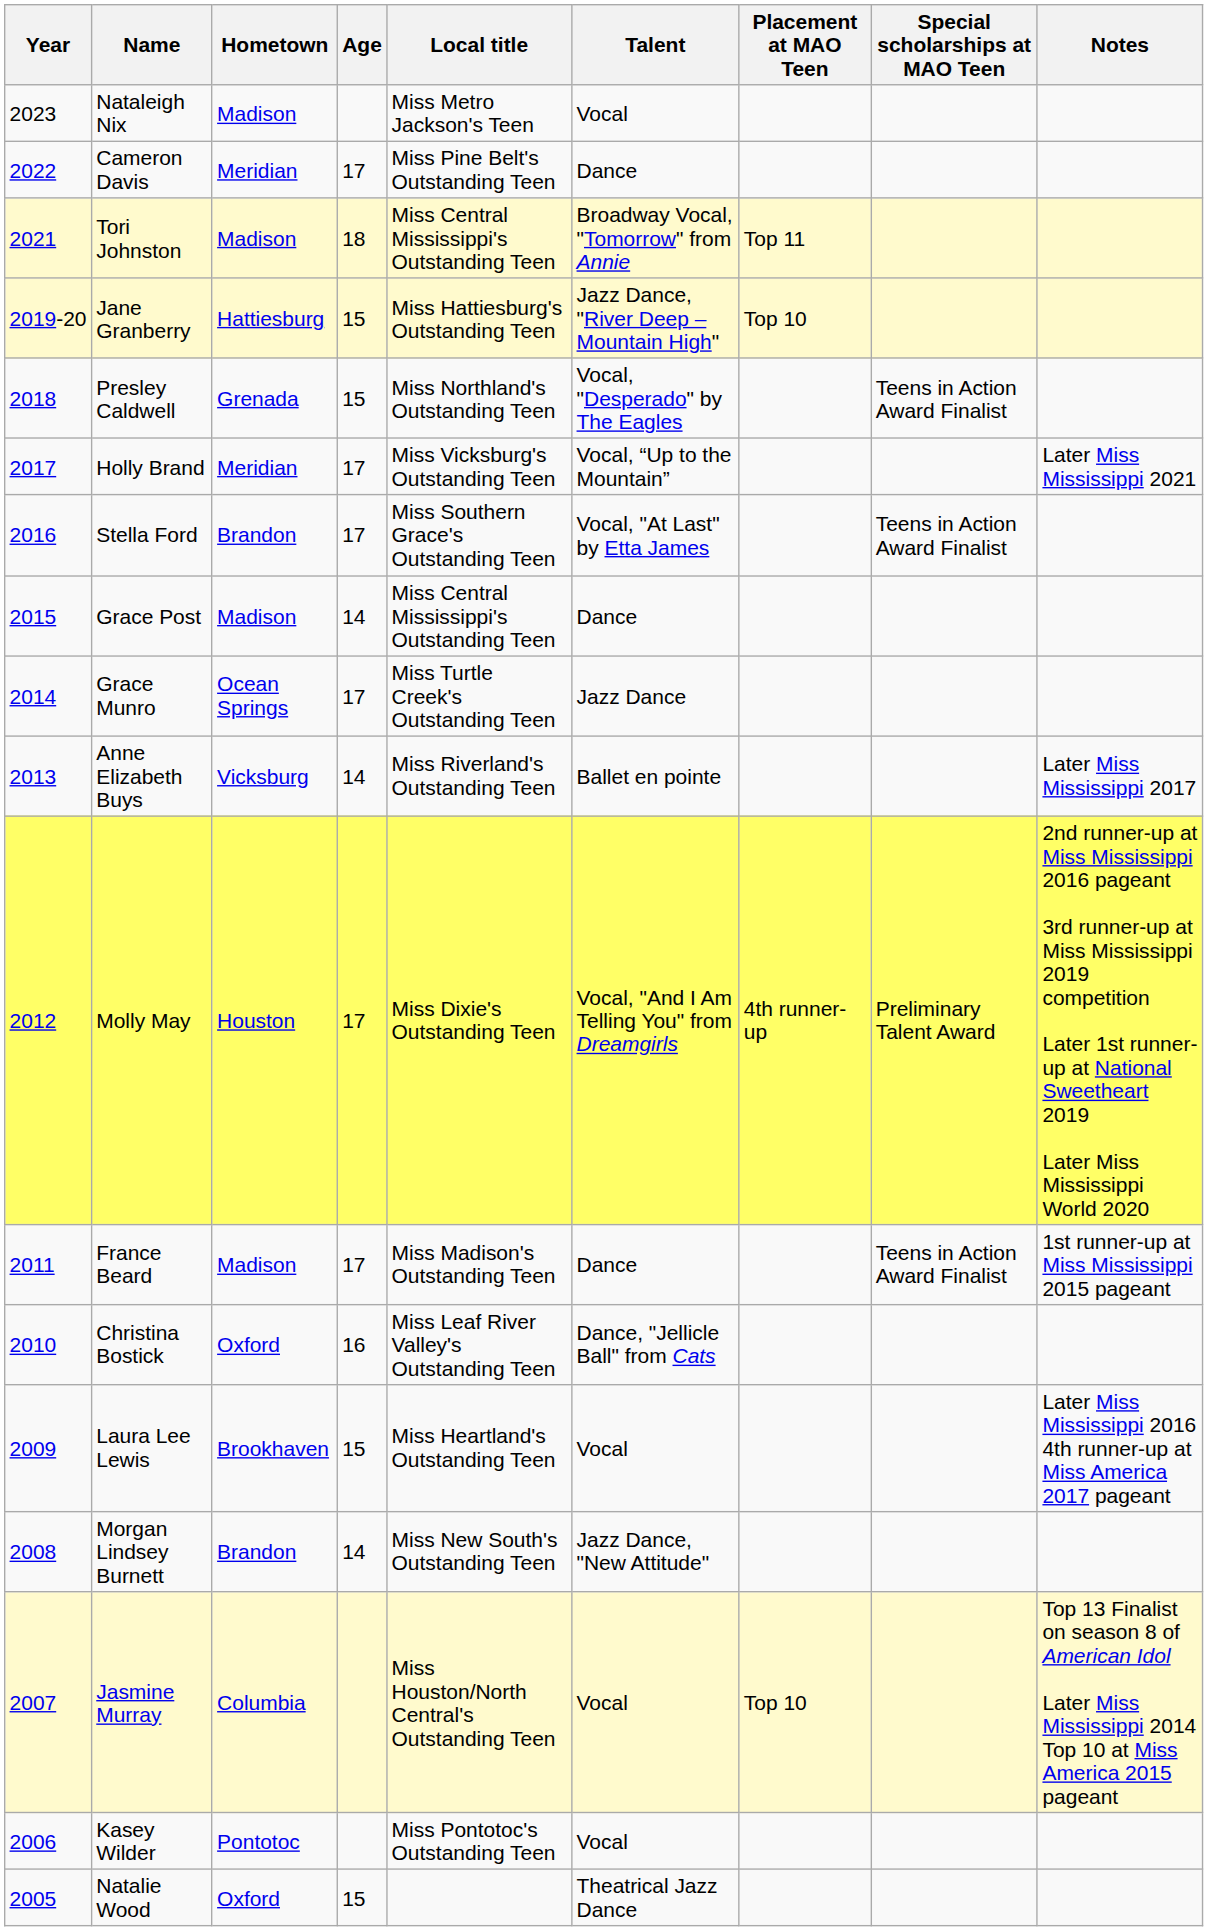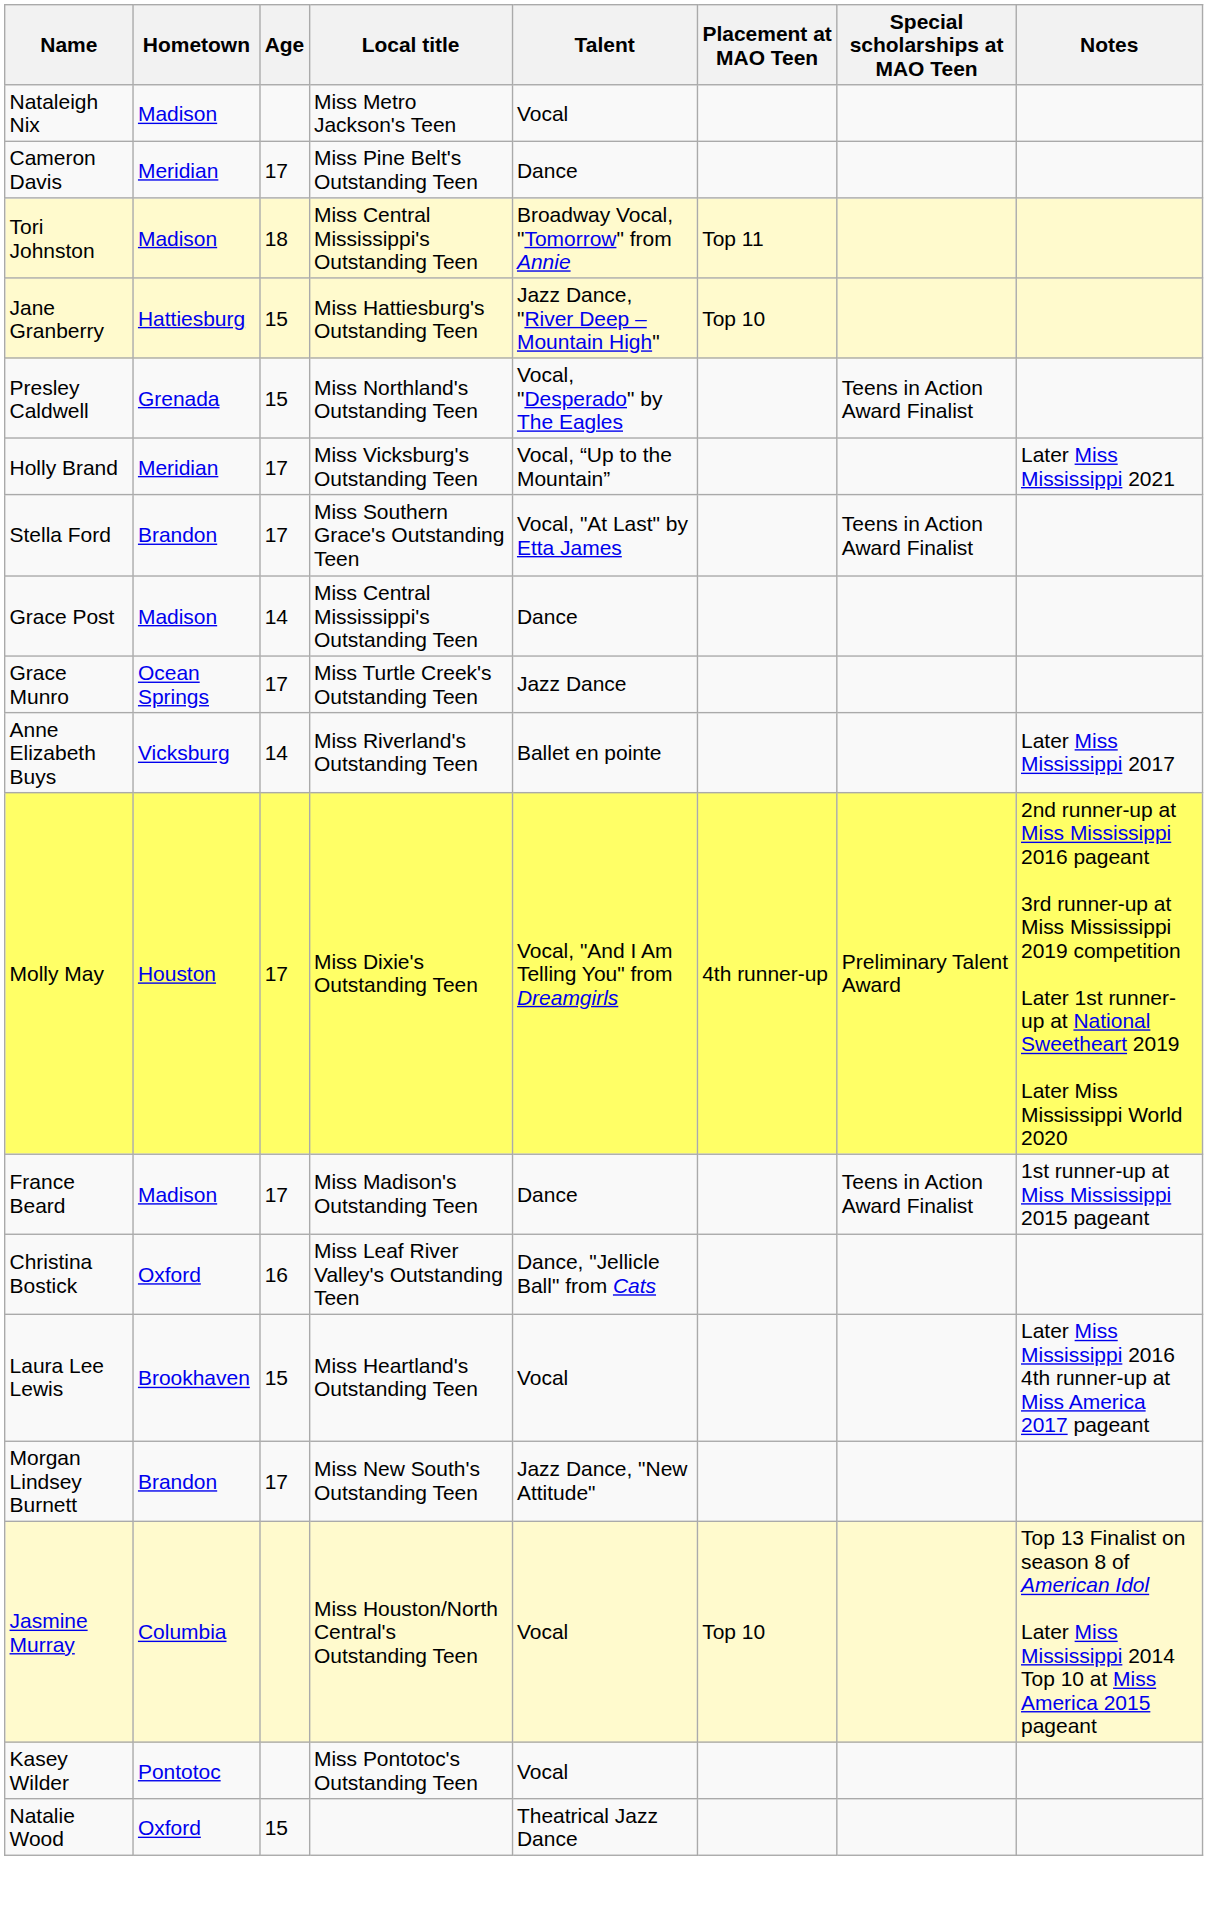- column: Year | 2023 | 2022 | 2021 | 2019-20 | 2018 | 2017 | 2016 | 2015 | 2014 | 2013 | 2012 | 2011 | 2010 | 2009 | 2008 | 2007 | 2006 | 2005
Morgan Lindsey Burnett | Age: 14 -> 17
